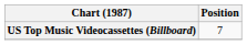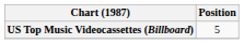US Top Music Videocassettes (Billboard) | Position: 7 -> 5
